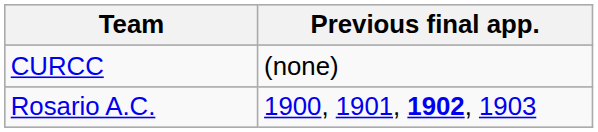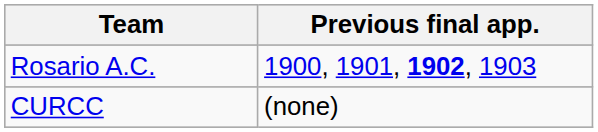rows swapped: Rosario A.C. <-> CURCC
